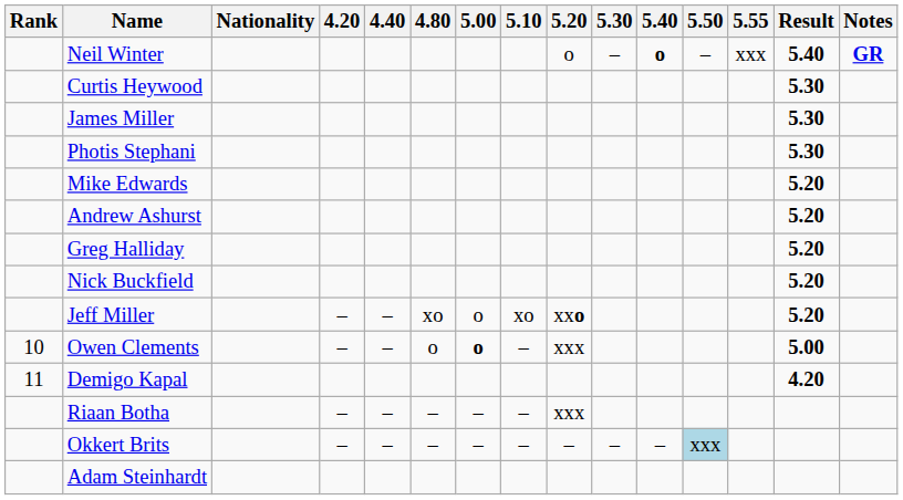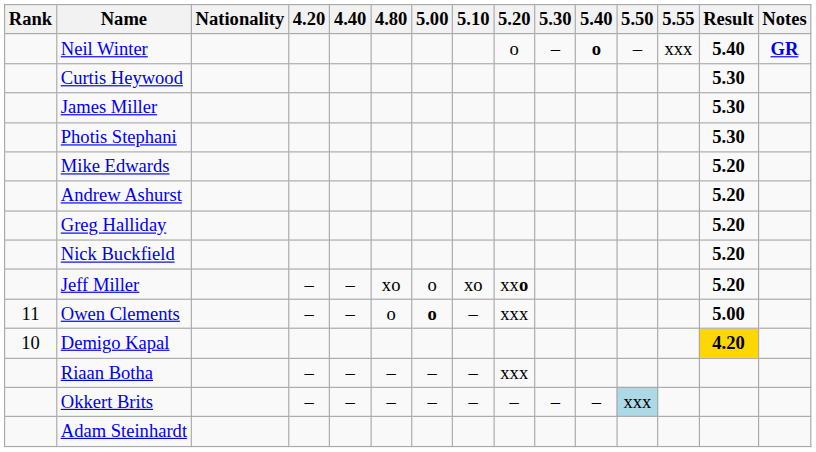Owen Clements | Rank: 10 -> 11
Demigo Kapal | Rank: 11 -> 10
Demigo Kapal | Result: no background -> gold background
